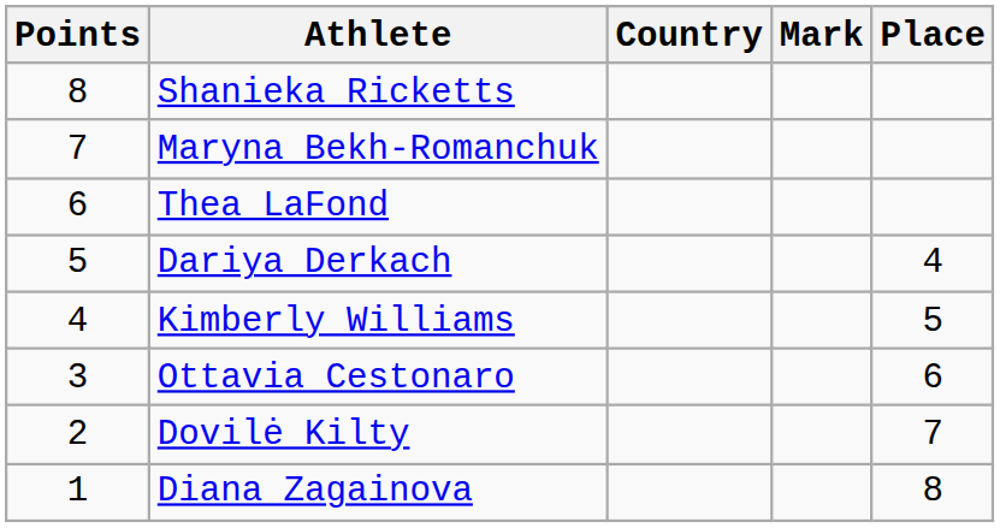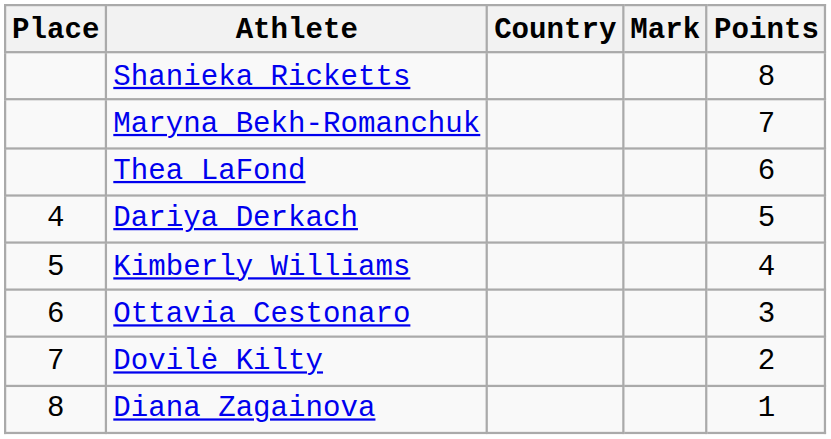columns swapped: Place <-> Points
